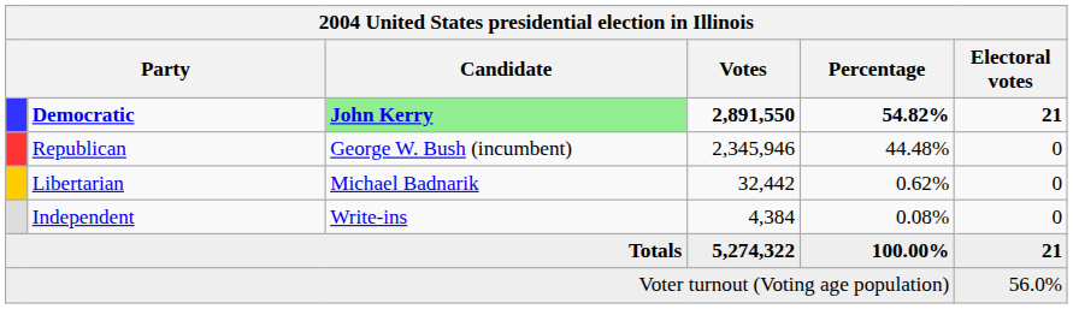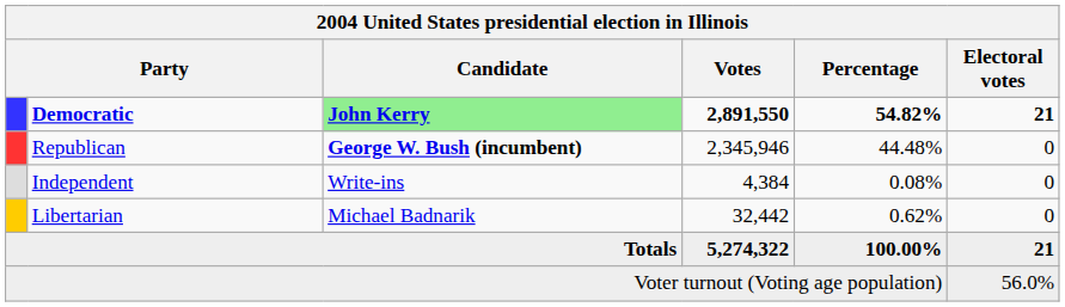Republican | Candidate: normal -> bold
rows swapped: Libertarian <-> Independent
